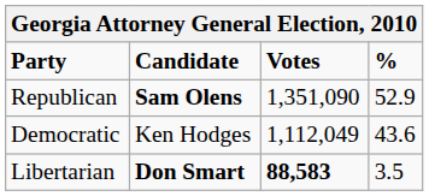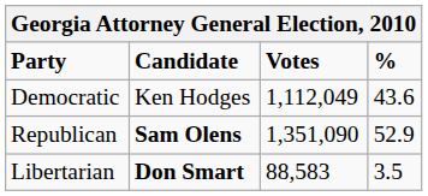rows swapped: Republican <-> Democratic
Libertarian | Votes: bold -> normal
